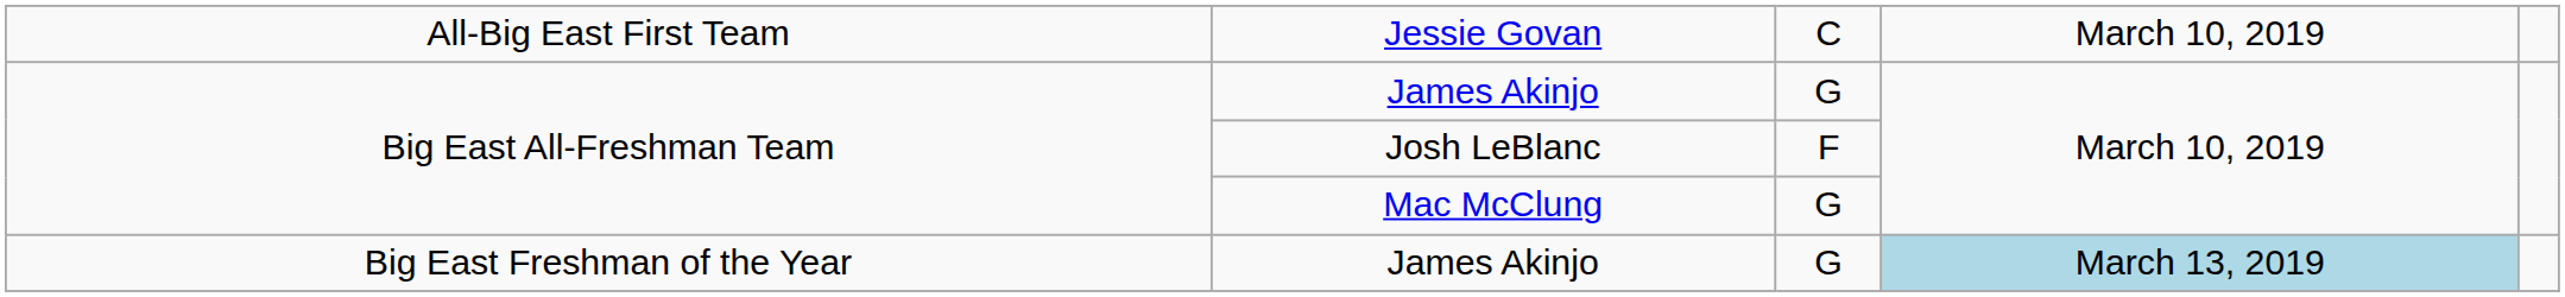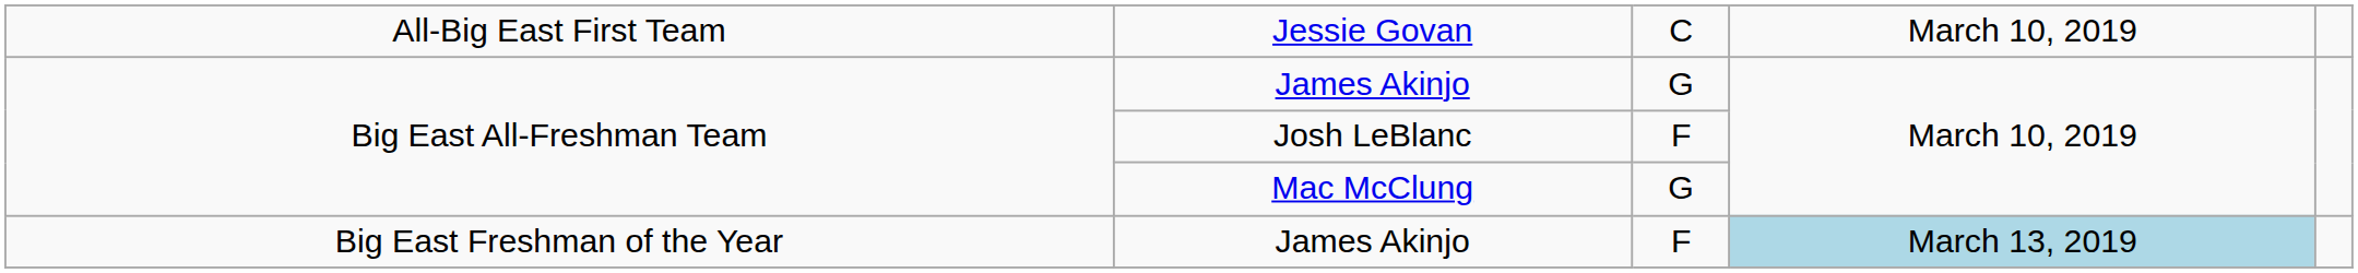Big East Freshman of the Year / James Akinjo | column 3: G -> F
